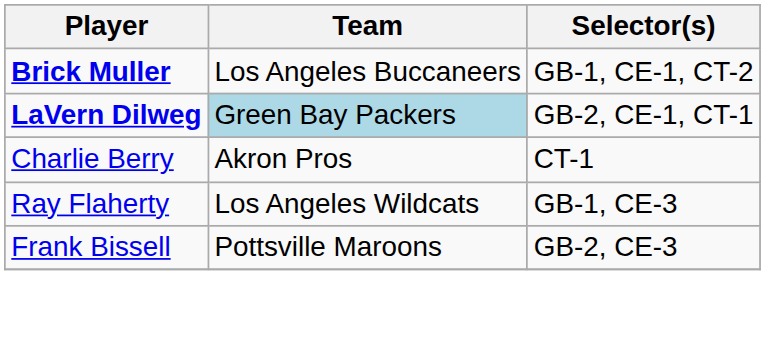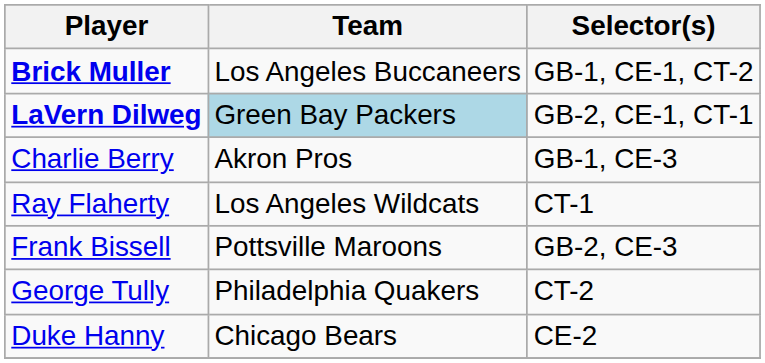Charlie Berry | Selector(s): CT-1 -> GB-1, CE-3
Ray Flaherty | Selector(s): GB-1, CE-3 -> CT-1
+ row: George Tully | Philadelphia Quakers | CT-2
+ row: Duke Hanny | Chicago Bears | CE-2
